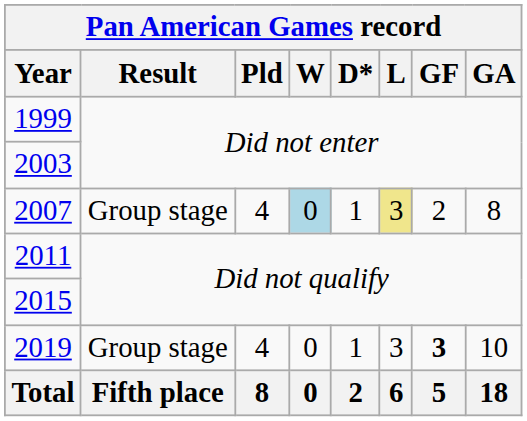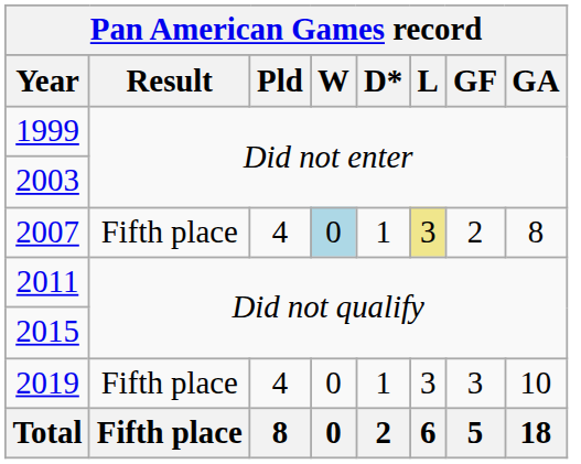2007 | Result: Group stage -> Fifth place
2019 | Result: Group stage -> Fifth place
2019 | GF: bold -> normal
